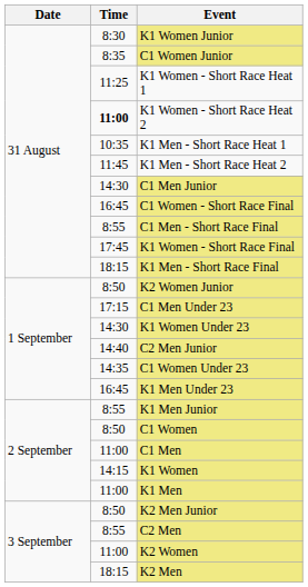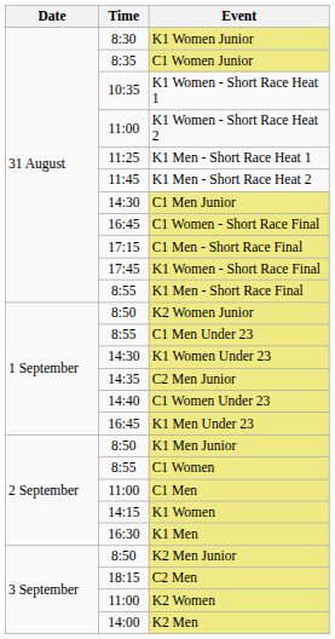K1 Women - Short Race Heat 1 | Time: 11:25 -> 10:35
K1 Women - Short Race Heat 2 | Time: bold -> normal
K1 Men - Short Race Heat 1 | Time: 10:35 -> 11:25
C1 Men - Short Race Final | Time: 8:55 -> 17:15
K1 Men - Short Race Final | Time: 18:15 -> 8:55
C1 Men Under 23 | Time: 17:15 -> 8:55
C2 Men Junior | Time: 14:40 -> 14:35
C1 Women Under 23 | Time: 14:35 -> 14:40
K1 Men Junior | Time: 8:55 -> 8:50
C1 Women | Time: 8:50 -> 8:55
K1 Men | Time: 11:00 -> 16:30
C2 Men | Time: 8:55 -> 18:15
K2 Men | Time: 18:15 -> 14:00
